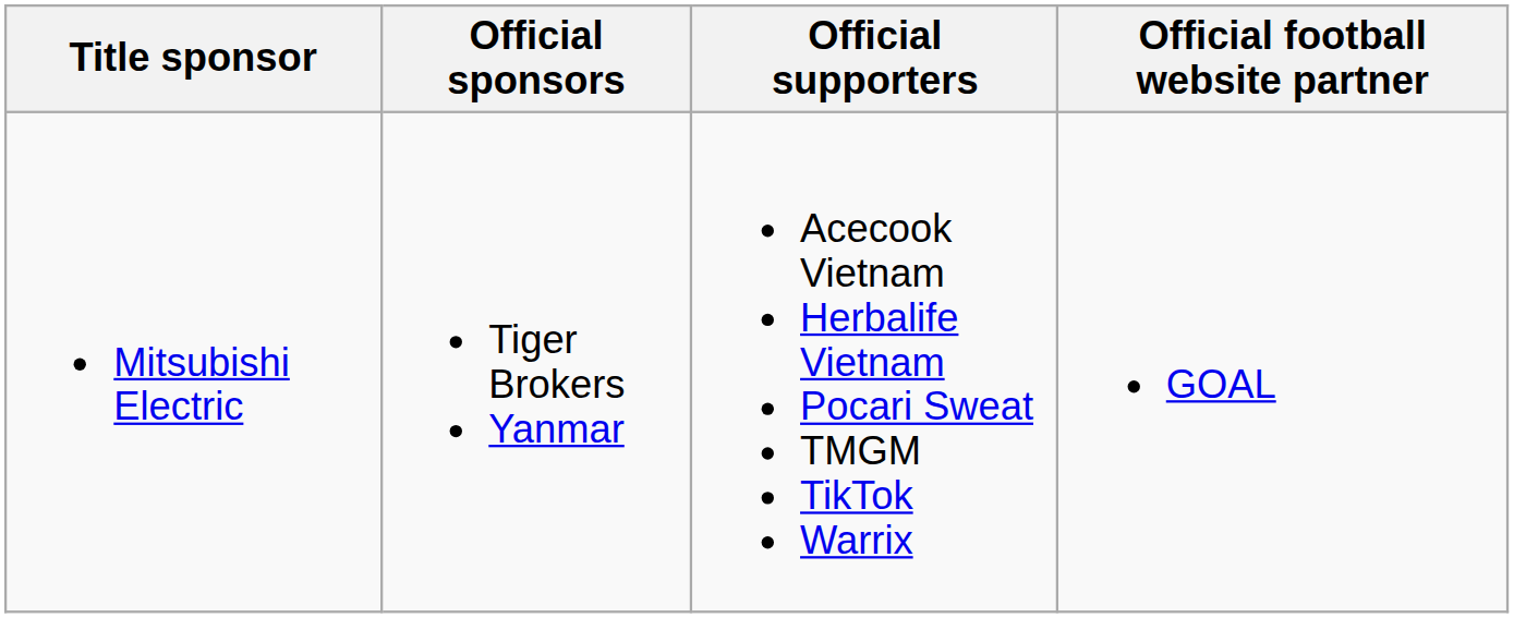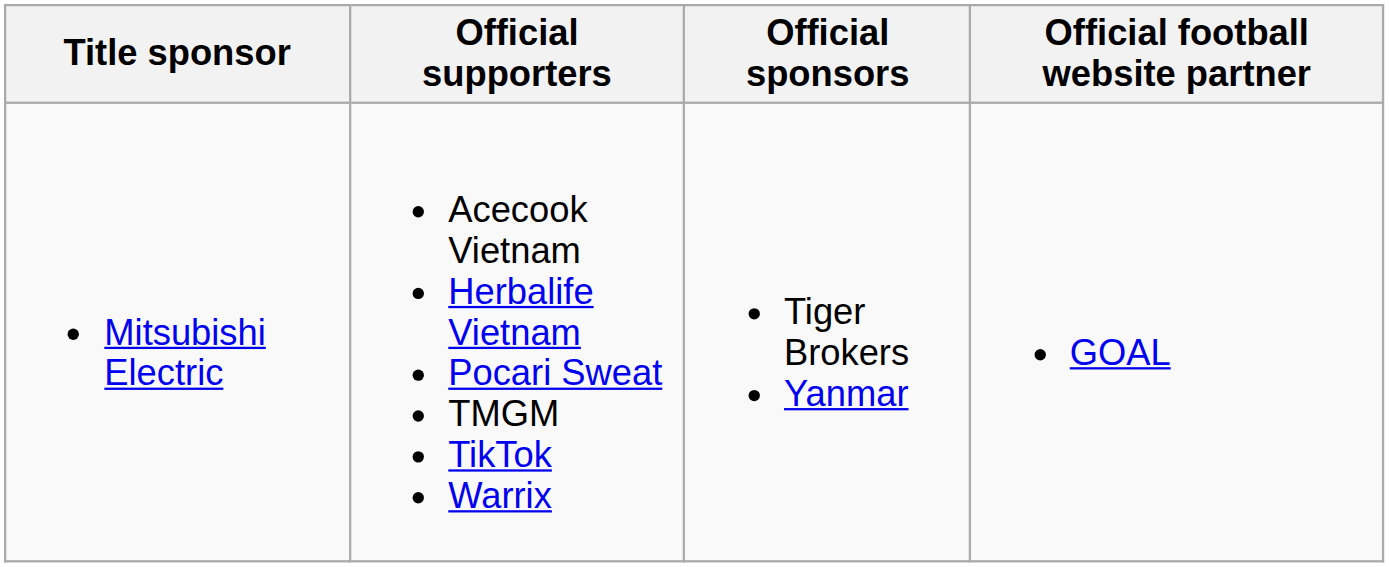columns swapped: Official sponsors <-> Official supporters
